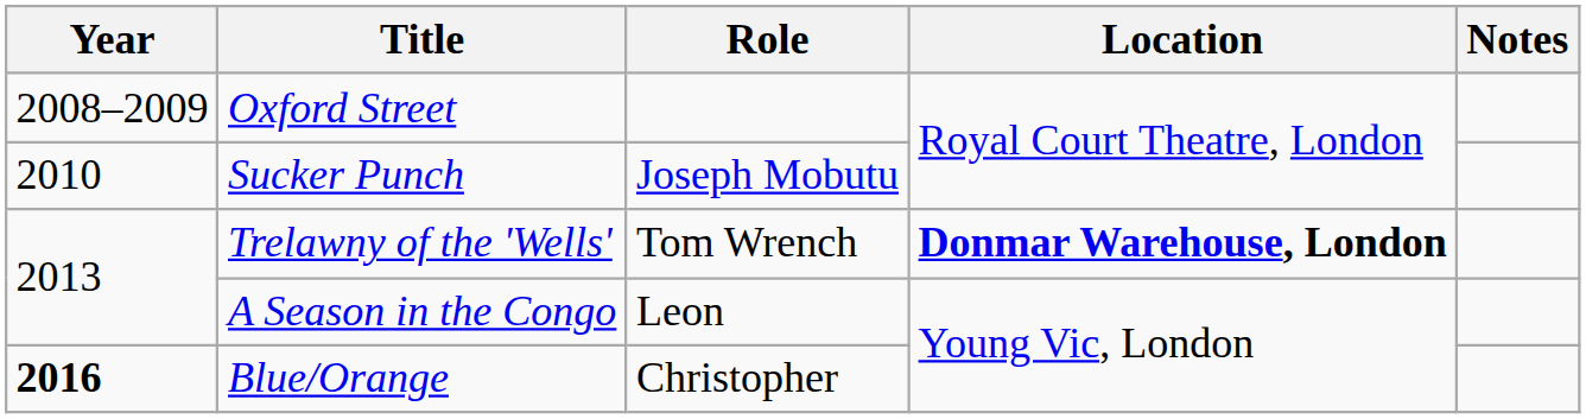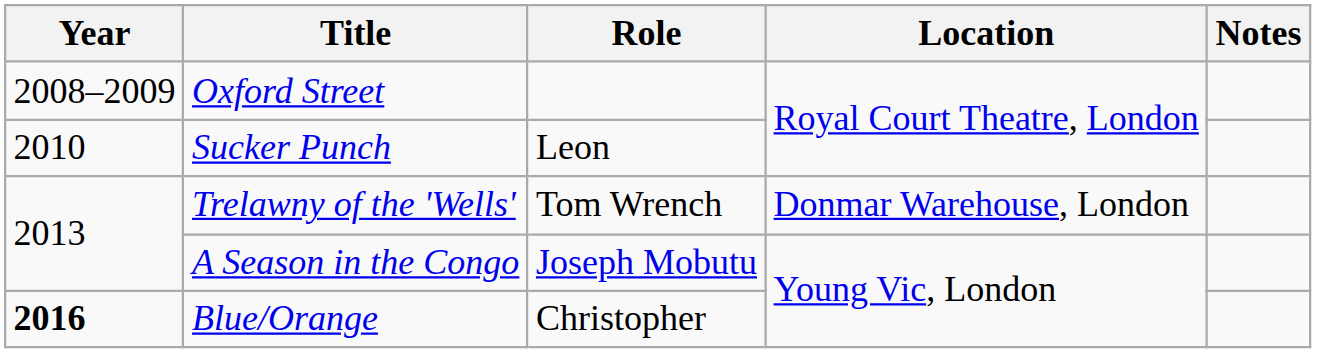Sucker Punch | Role: Joseph Mobutu -> Leon
Trelawny of the 'Wells' | Location: bold -> normal
A Season in the Congo | Role: Leon -> Joseph Mobutu
